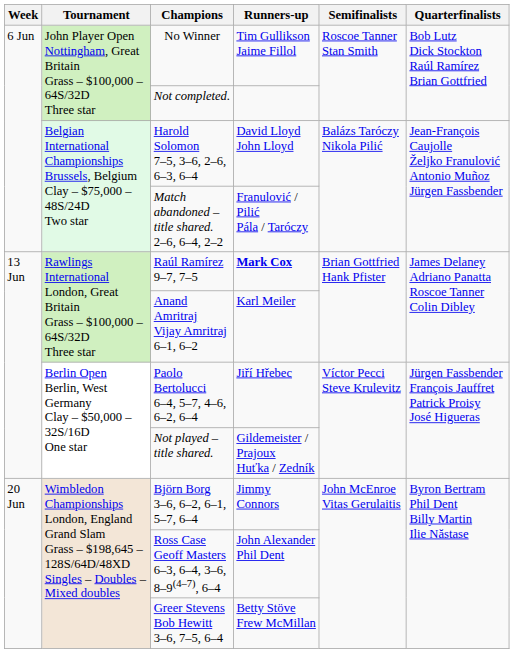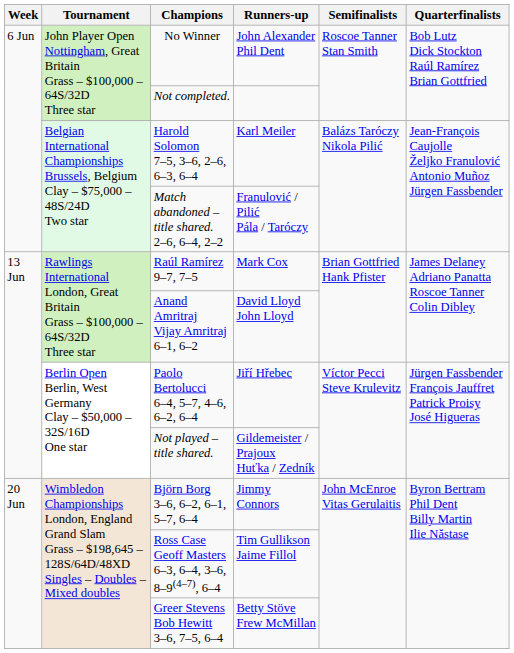No Winner | Runners-up: Tim Gullikson Jaime Fillol -> John Alexander Phil Dent
Harold Solomon 7–5, 3–6, 2–6, 6–3, 6–4 | Runners-up: David Lloyd John Lloyd -> Karl Meiler
Raúl Ramírez 9–7, 7–5 | Runners-up: bold -> normal
Anand Amritraj Vijay Amritraj 6–1, 6–2 | Runners-up: Karl Meiler -> David Lloyd John Lloyd
Ross Case Geoff Masters 6–3, 6–4, 3–6, 8–9(4–7), 6–4 | Runners-up: John Alexander Phil Dent -> Tim Gullikson Jaime Fillol
